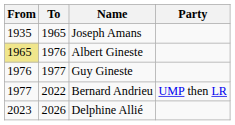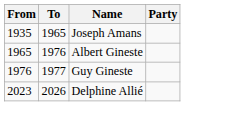Albert Gineste | From: khaki background -> no background
- row: 1977 | 2022 | Bernard Andrieu | UMP then LR
